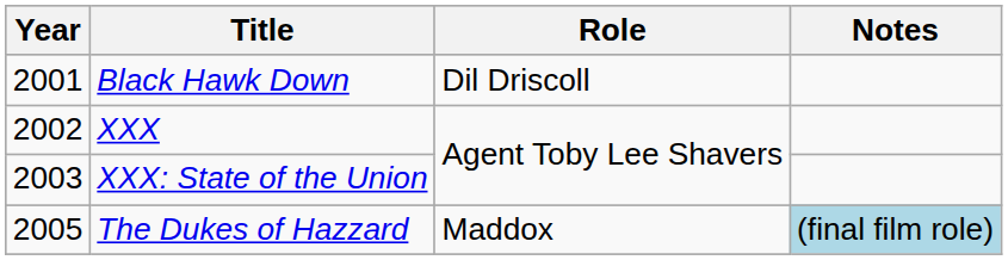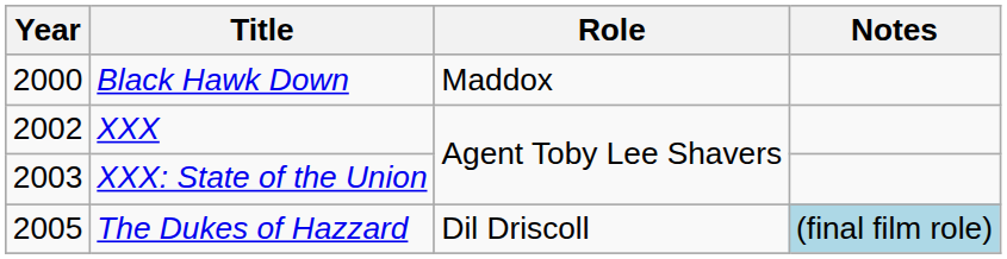Black Hawk Down | Year: 2001 -> 2000
Black Hawk Down | Role: Dil Driscoll -> Maddox
The Dukes of Hazzard | Role: Maddox -> Dil Driscoll
